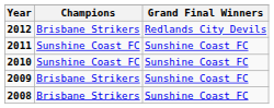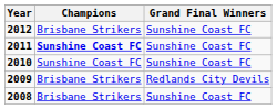2012 | Grand Final Winners: Redlands City Devils -> Sunshine Coast FC
2011 | Champions: normal -> bold
2009 | Grand Final Winners: Sunshine Coast FC -> Redlands City Devils
